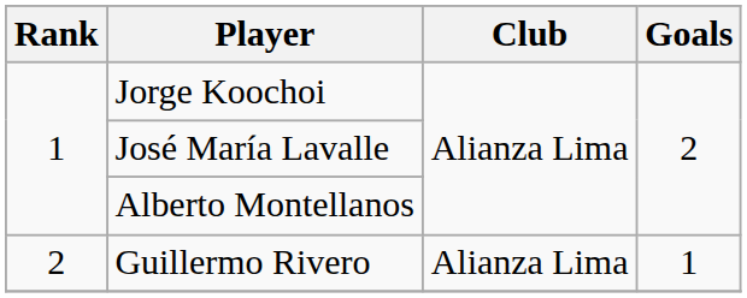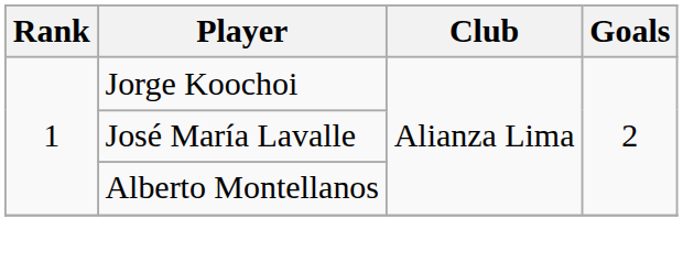- row: 2 | Guillermo Rivero | Alianza Lima | 1
